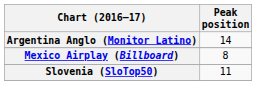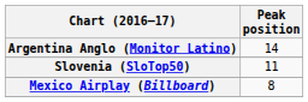rows swapped: Mexico Airplay (Billboard) <-> Slovenia (SloTop50)
